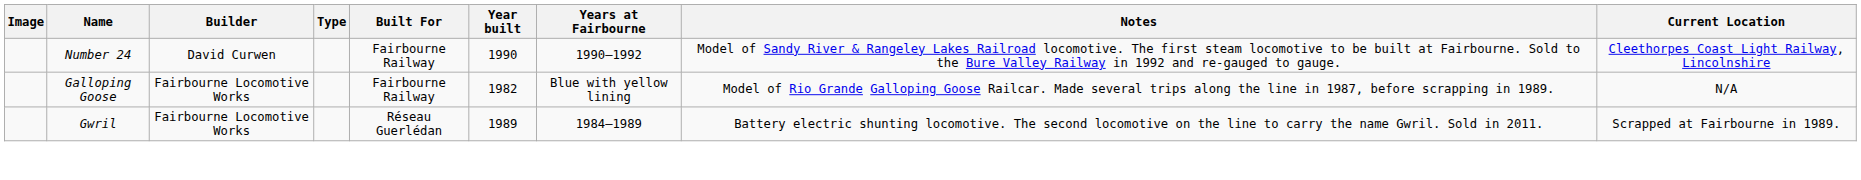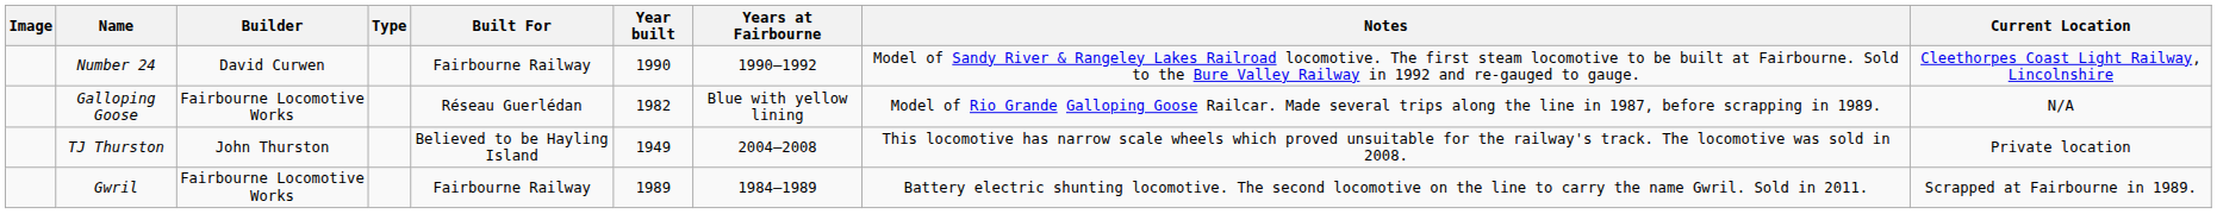Galloping Goose | Built For: Fairbourne Railway -> Réseau Guerlédan
+ row: TJ Thurston | John Thurston | Believed to be Hayling Island | 1949 | 2004–2008 | This locomotive has narrow scale wheels which proved unsuitable for the railway's track. The locomotive was sold in 2008. | Private location
Gwril | Built For: Réseau Guerlédan -> Fairbourne Railway
